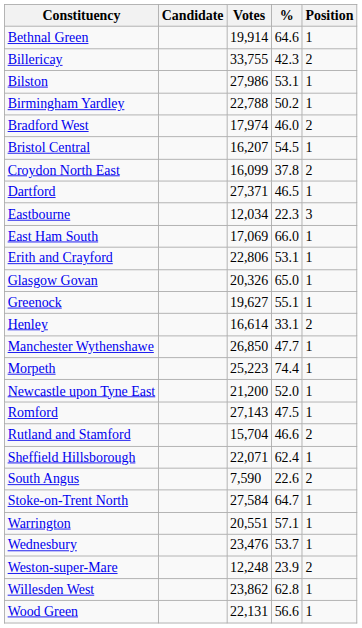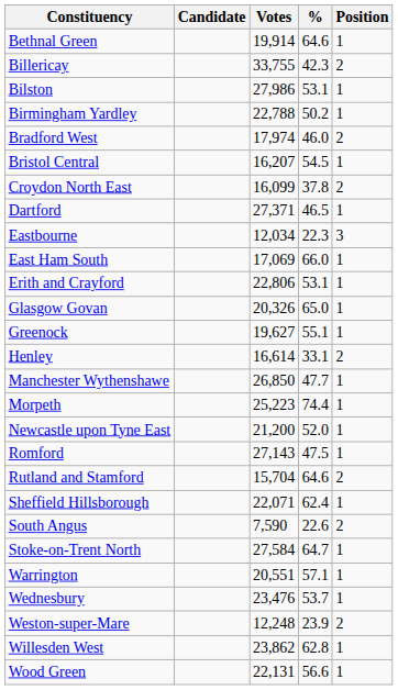Rutland and Stamford | %: 46.6 -> 64.6
